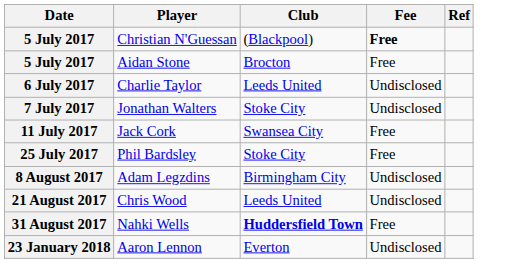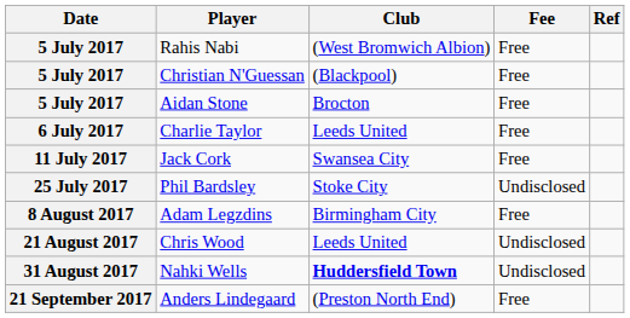+ row: 5 July 2017 | Rahis Nabi | (West Bromwich Albion) | Free
Christian N'Guessan | Fee: bold -> normal
Charlie Taylor | Fee: Undisclosed -> Free
- row: 7 July 2017 | Jonathan Walters | Stoke City | Undisclosed
Phil Bardsley | Fee: Free -> Undisclosed
Adam Legzdins | Fee: Undisclosed -> Free
Nahki Wells | Fee: Free -> Undisclosed
+ row: 21 September 2017 | Anders Lindegaard | (Preston North End) | Free
- row: 23 January 2018 | Aaron Lennon | Everton | Undisclosed
